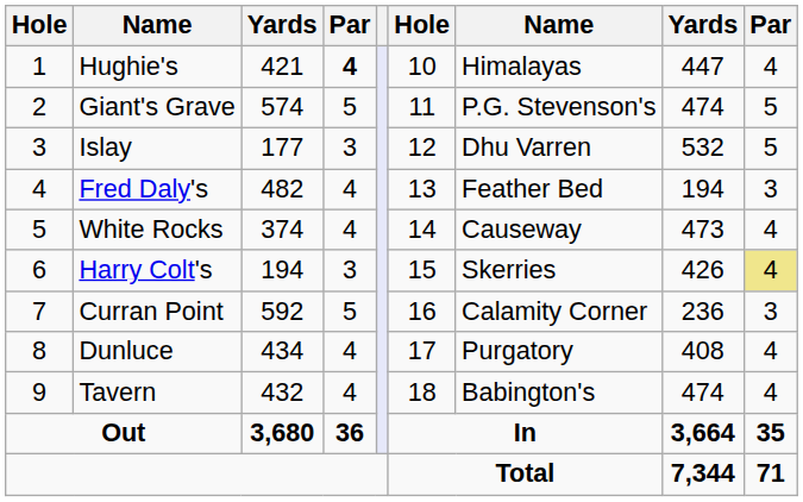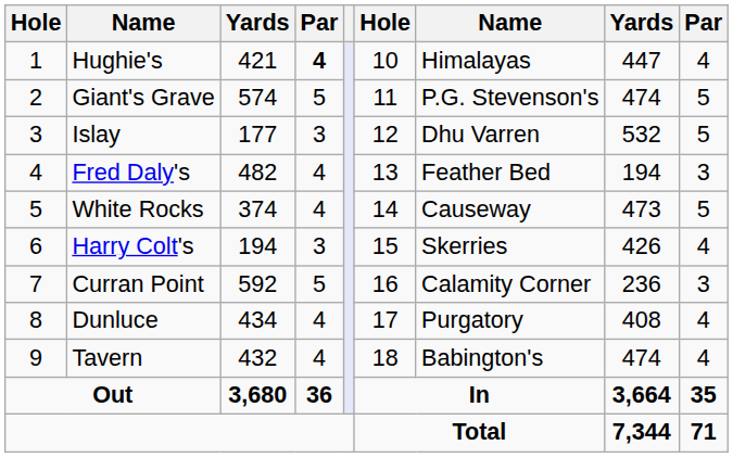White Rocks | column 9: 4 -> 5
Harry Colt's | column 9: khaki background -> no background
